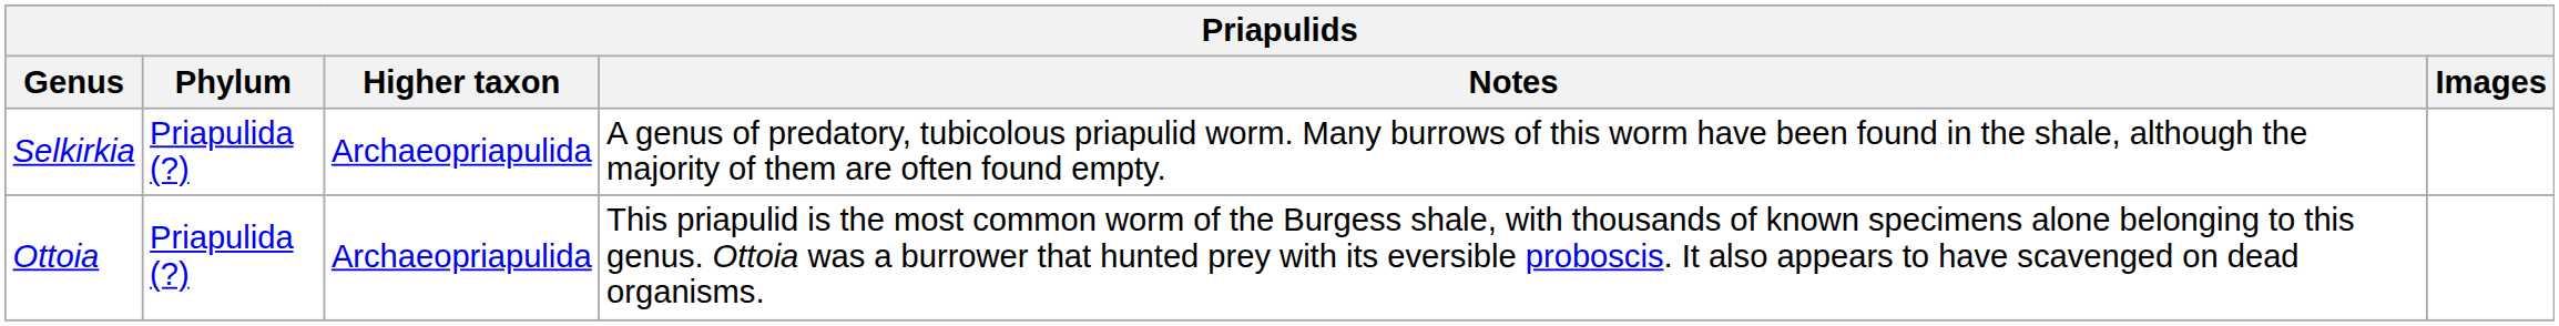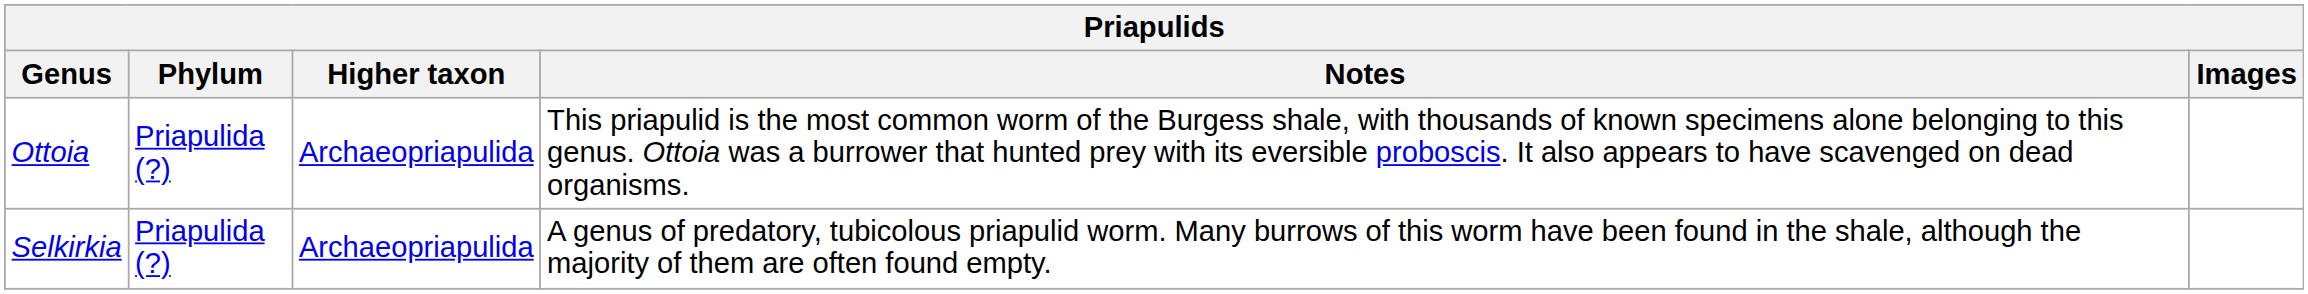rows swapped: Ottoia <-> Selkirkia
